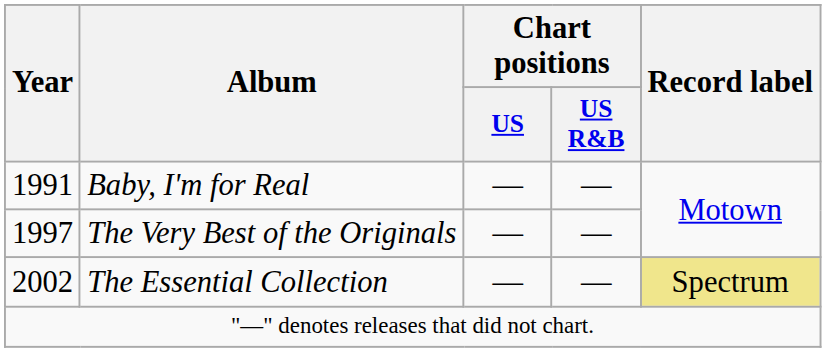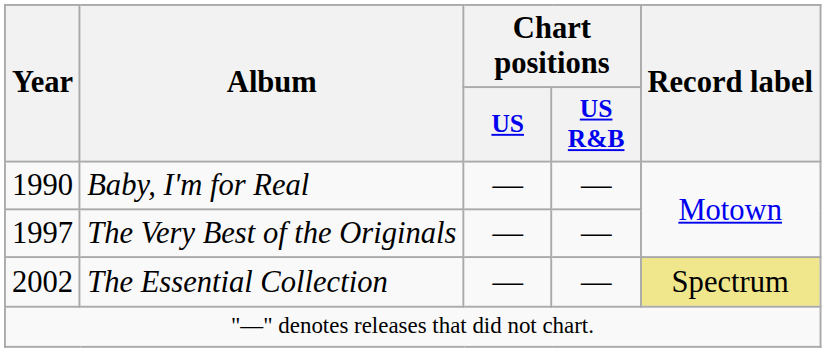Baby, I'm for Real | Year: 1991 -> 1990
